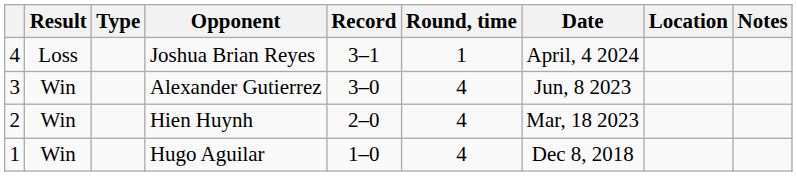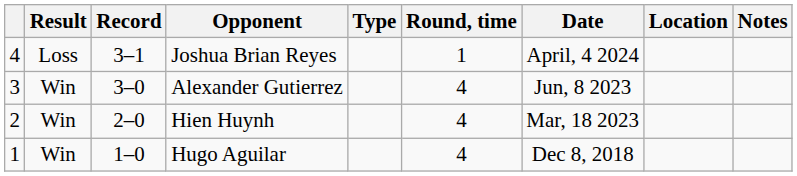columns swapped: Record <-> Type
